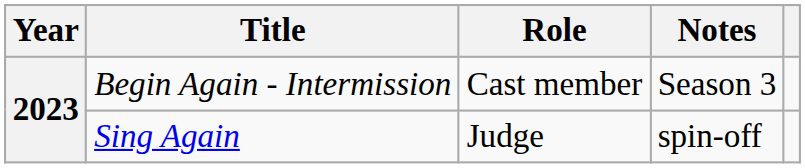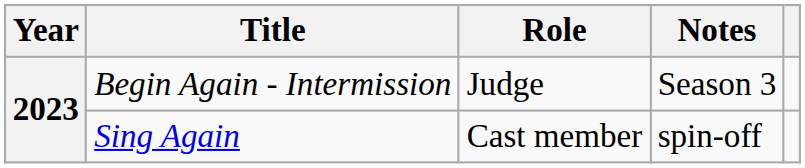Begin Again - Intermission | Role: Cast member -> Judge
Sing Again | Role: Judge -> Cast member
